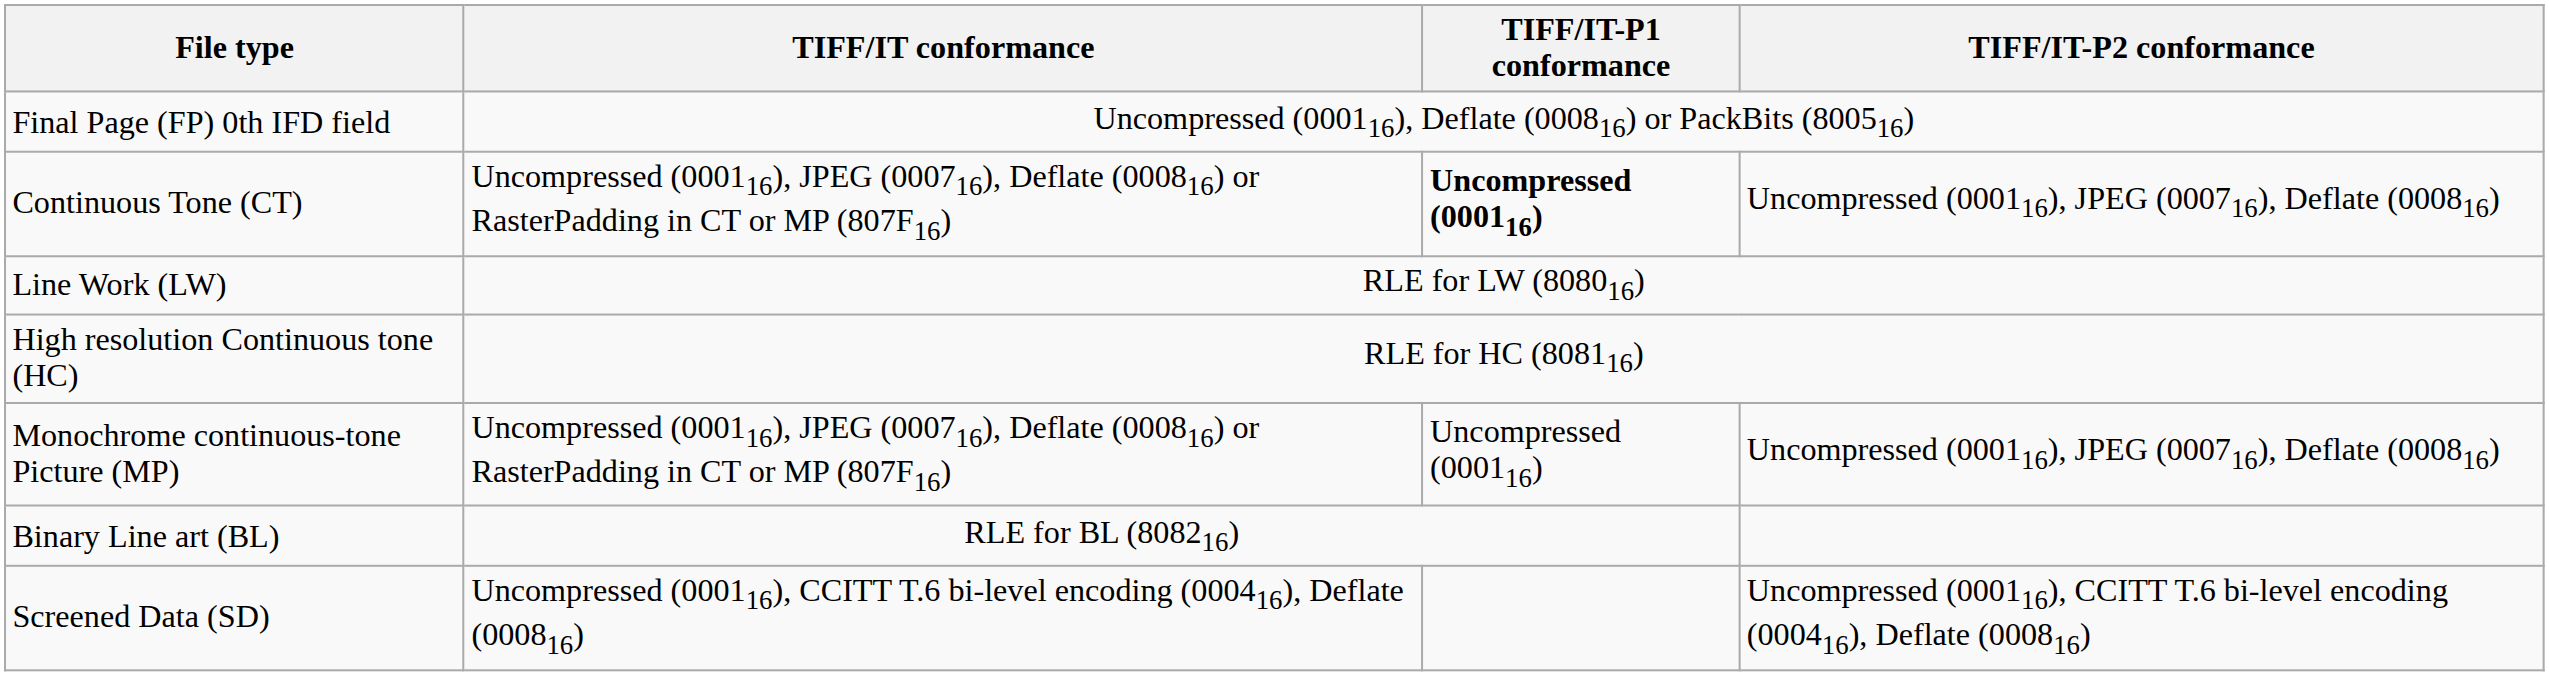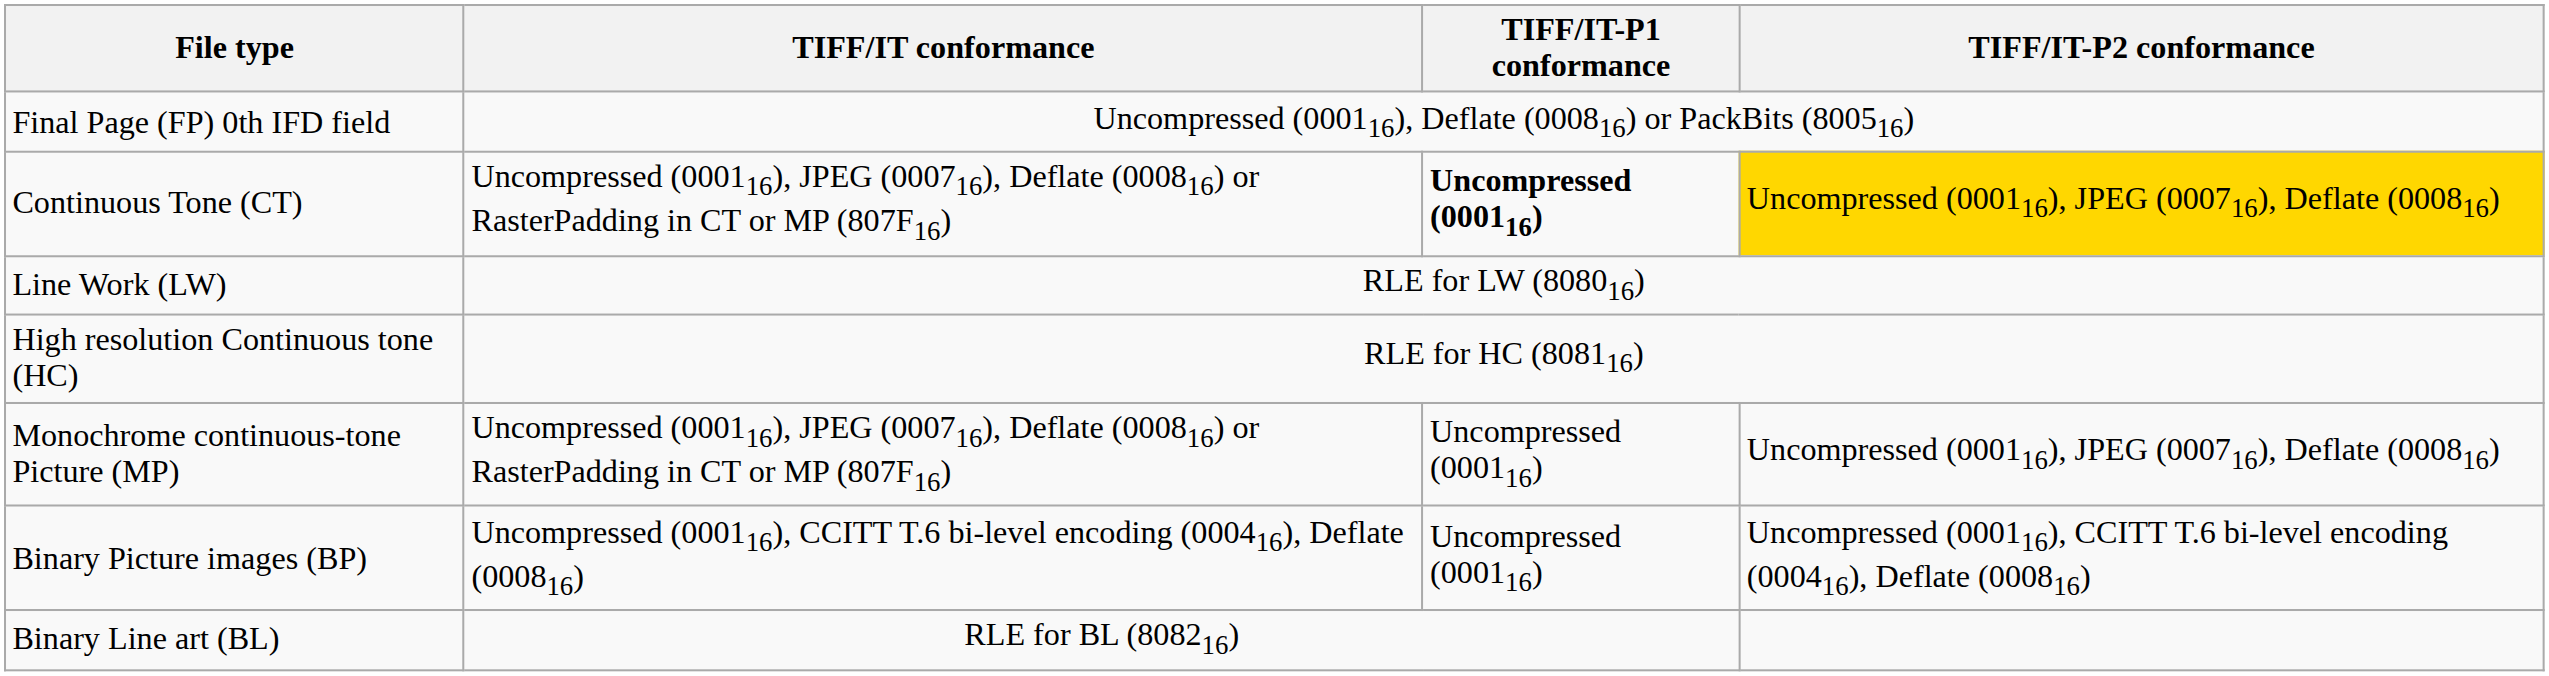Continuous Tone (CT) | TIFF/IT-P2 conformance: no background -> gold background
+ row: Binary Picture images (BP) | Uncompressed (000116), CCITT T.6 bi-level encoding (000416), Deflate (000816) | Uncompressed (000116) | Uncompressed (000116), CCITT T.6 bi-level encoding (000416), Deflate (000816)
- row: Screened Data (SD) | Uncompressed (000116), CCITT T.6 bi-level encoding (000416), Deflate (000816) | Uncompressed (000116), CCITT T.6 bi-level encoding (000416), Deflate (000816)
